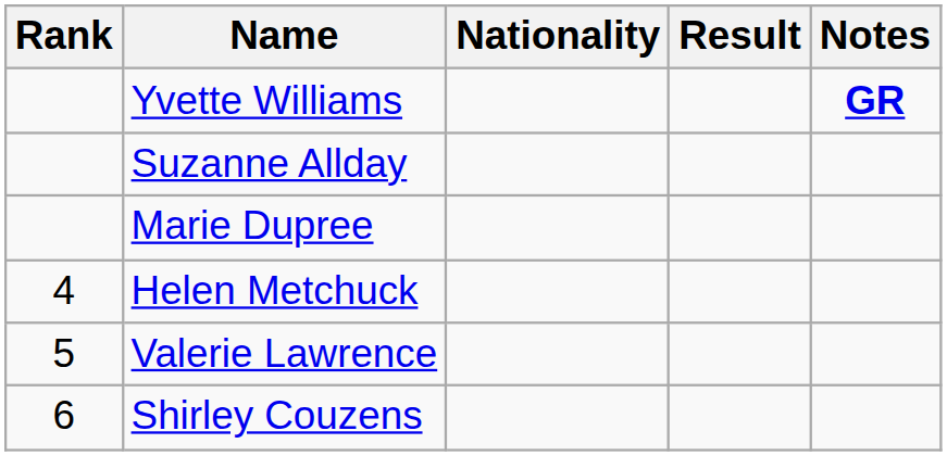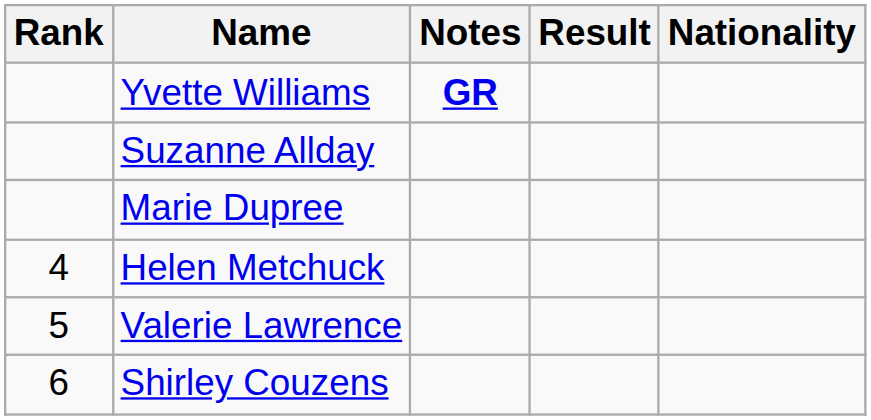columns swapped: Nationality <-> Notes
